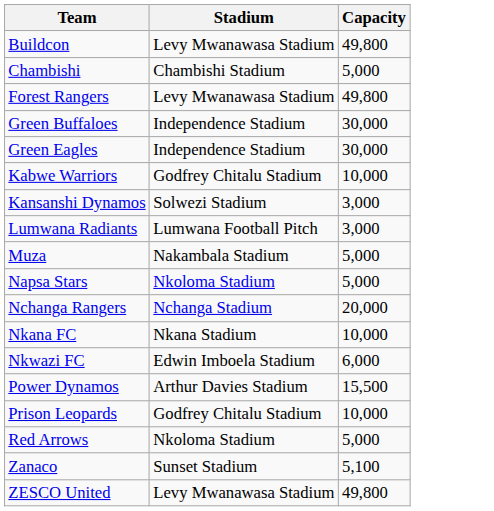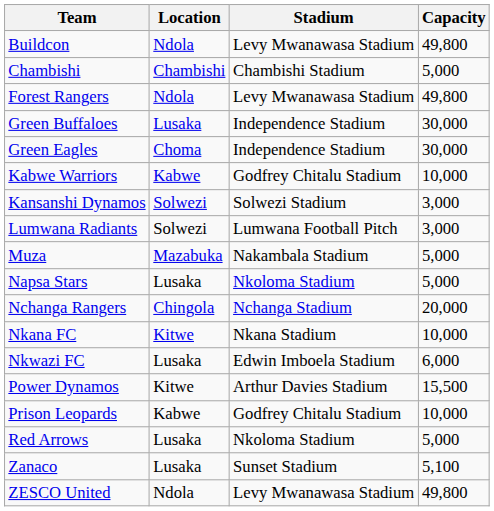+ column: Location | Ndola | Chambishi | Ndola | Lusaka | Choma | Kabwe | Solwezi | Solwezi | Mazabuka | Lusaka | Chingola | Kitwe | Lusaka | Kitwe | Kabwe | Lusaka | Lusaka | Ndola
